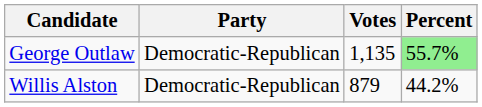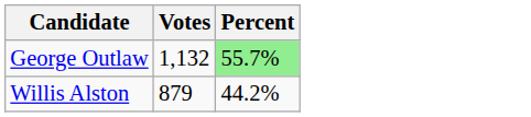- column: Party | Democratic-Republican | Democratic-Republican
George Outlaw | Votes: 1,135 -> 1,132
